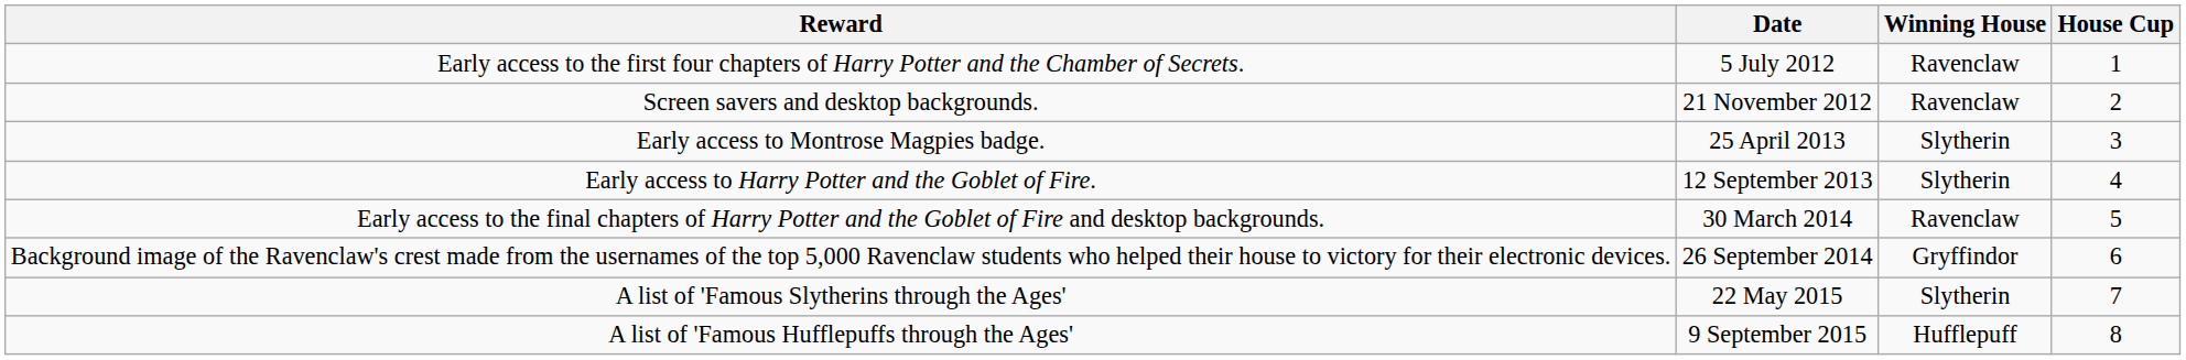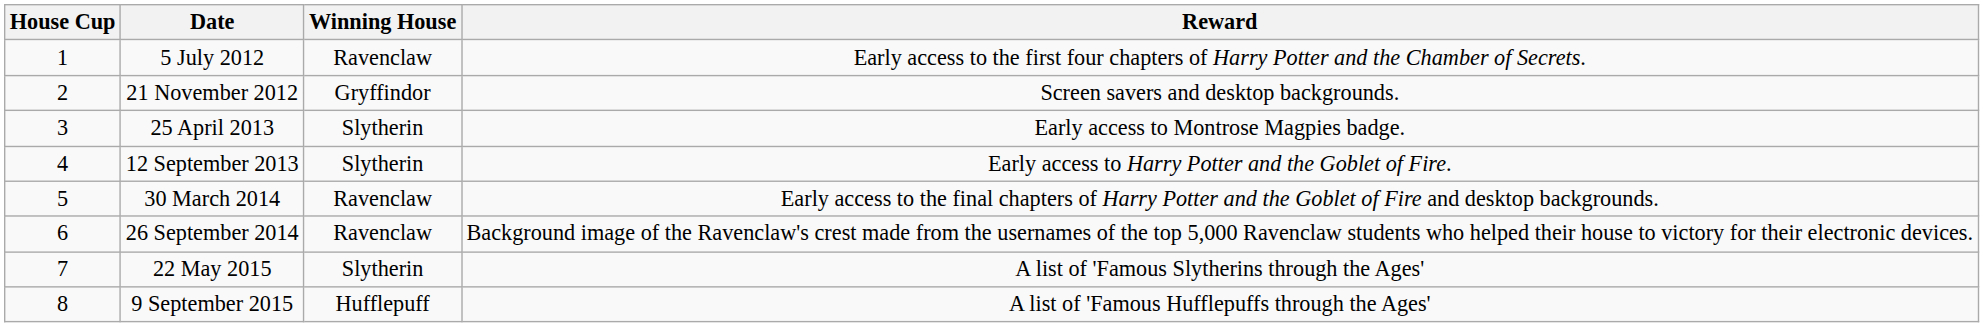columns swapped: House Cup <-> Reward
21 November 2012 | Winning House: Ravenclaw -> Gryffindor
26 September 2014 | Winning House: Gryffindor -> Ravenclaw
